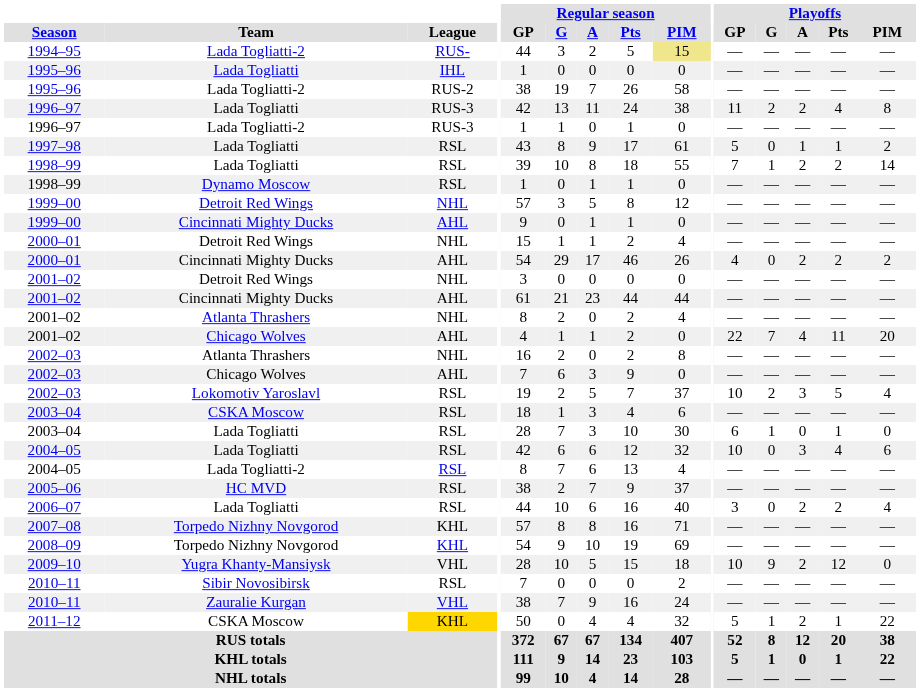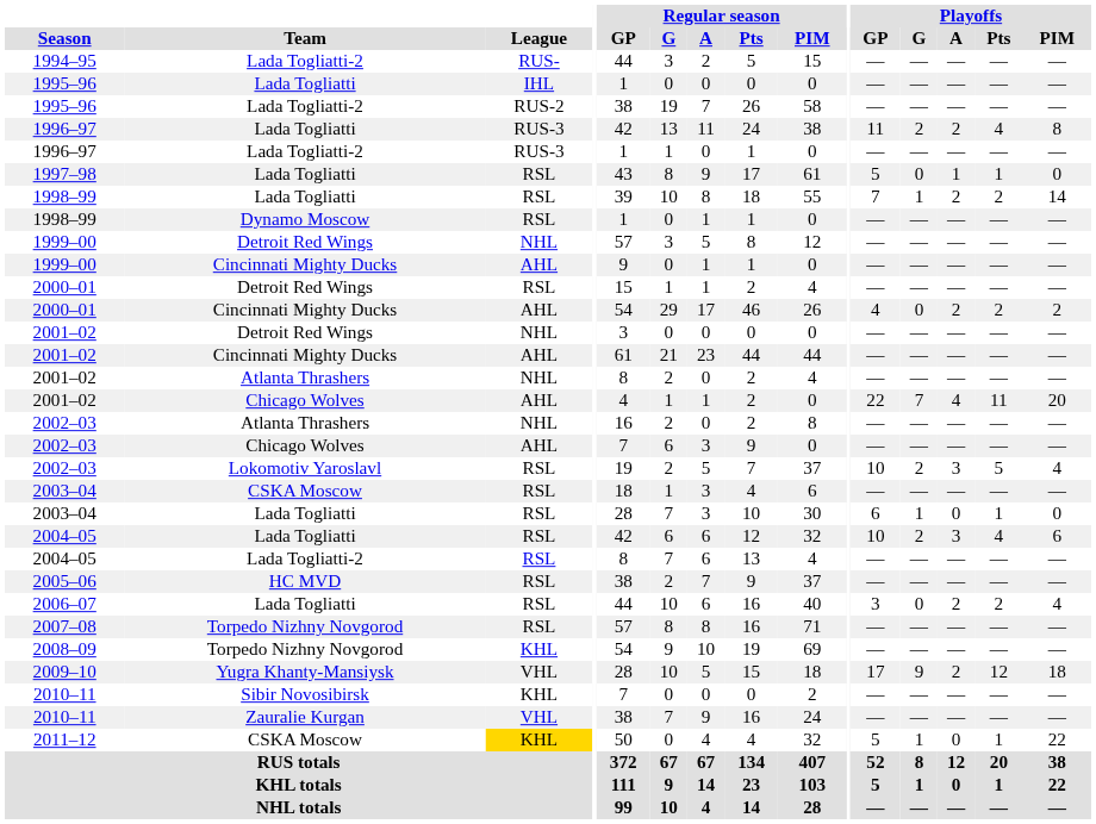1994–95 | Regular season / PIM: khaki background -> no background
1997–98 | Playoffs / PIM: 2 -> 0
2000–01 / Detroit Red Wings | League: NHL -> RSL
2004–05 / Lada Togliatti | Playoffs / G: 0 -> 2
2007–08 | League: KHL -> RSL
2009–10 | Playoffs / GP: 10 -> 17
2009–10 | Playoffs / PIM: 0 -> 18
2010–11 / Sibir Novosibirsk | League: RSL -> KHL
2011–12 | Playoffs / A: 2 -> 0
